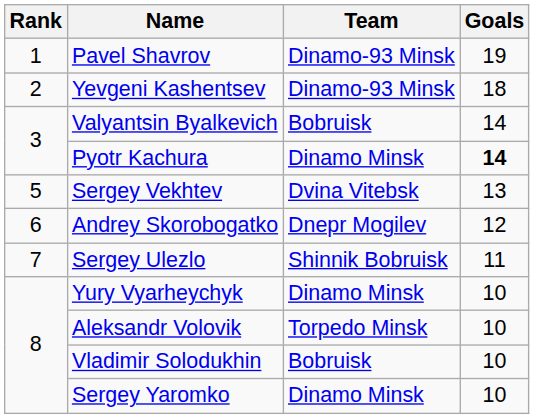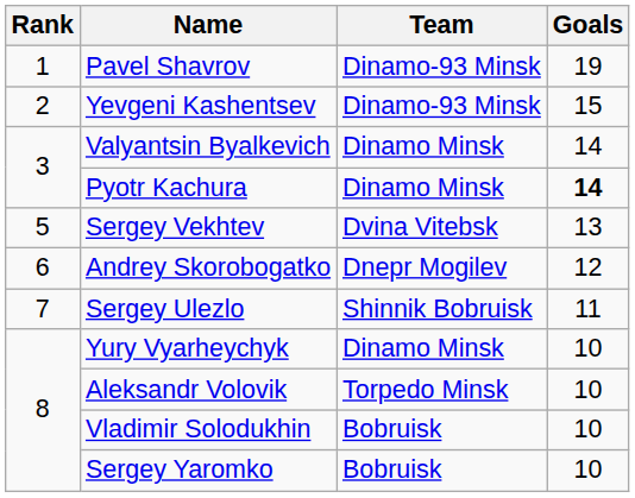Yevgeni Kashentsev | Goals: 18 -> 15
Valyantsin Byalkevich | Team: Bobruisk -> Dinamo Minsk
Sergey Yaromko | Team: Dinamo Minsk -> Bobruisk
